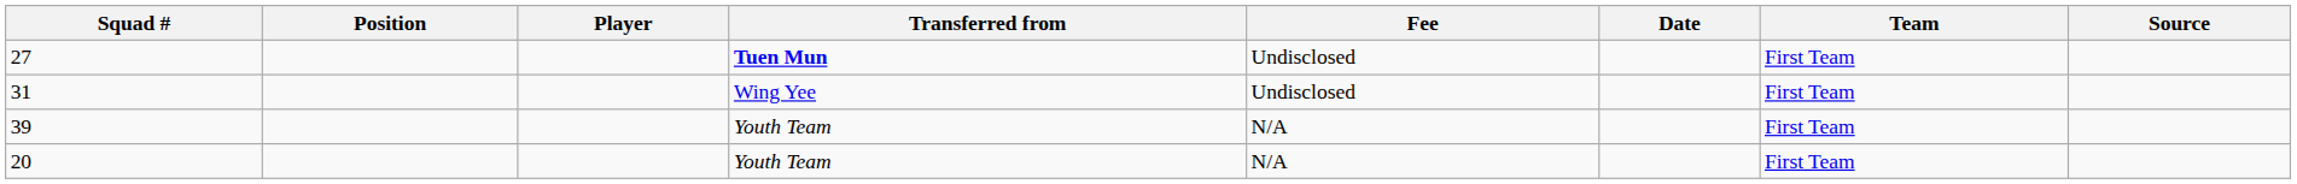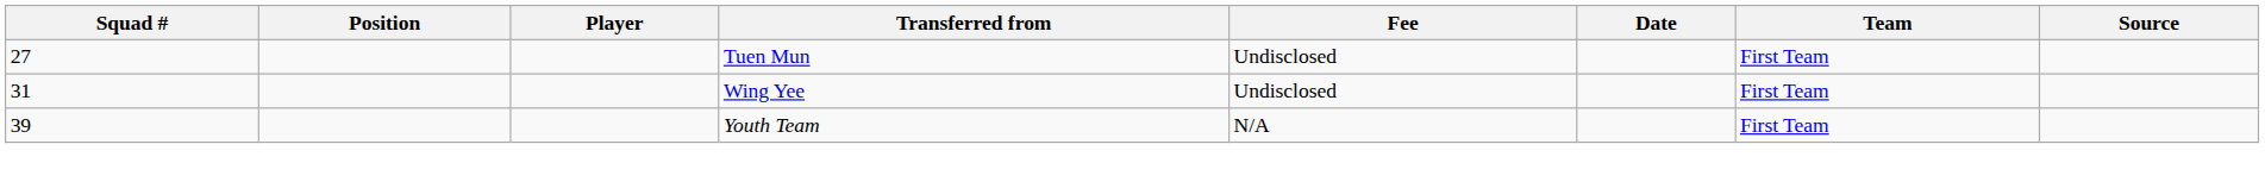27 | Transferred from: bold -> normal
- row: 20 | Youth Team | N/A | First Team
